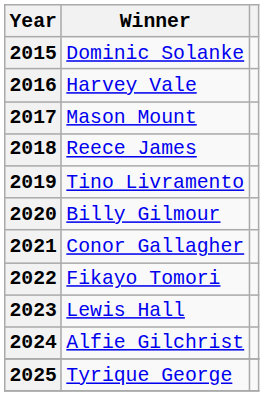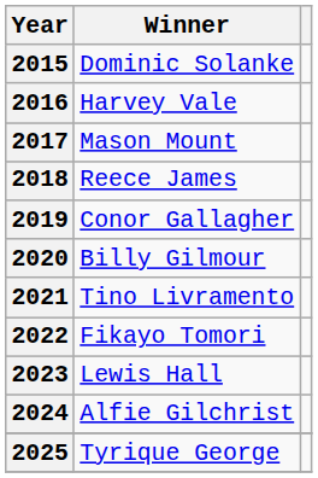2019 | Winner: Tino Livramento -> Conor Gallagher
2021 | Winner: Conor Gallagher -> Tino Livramento
